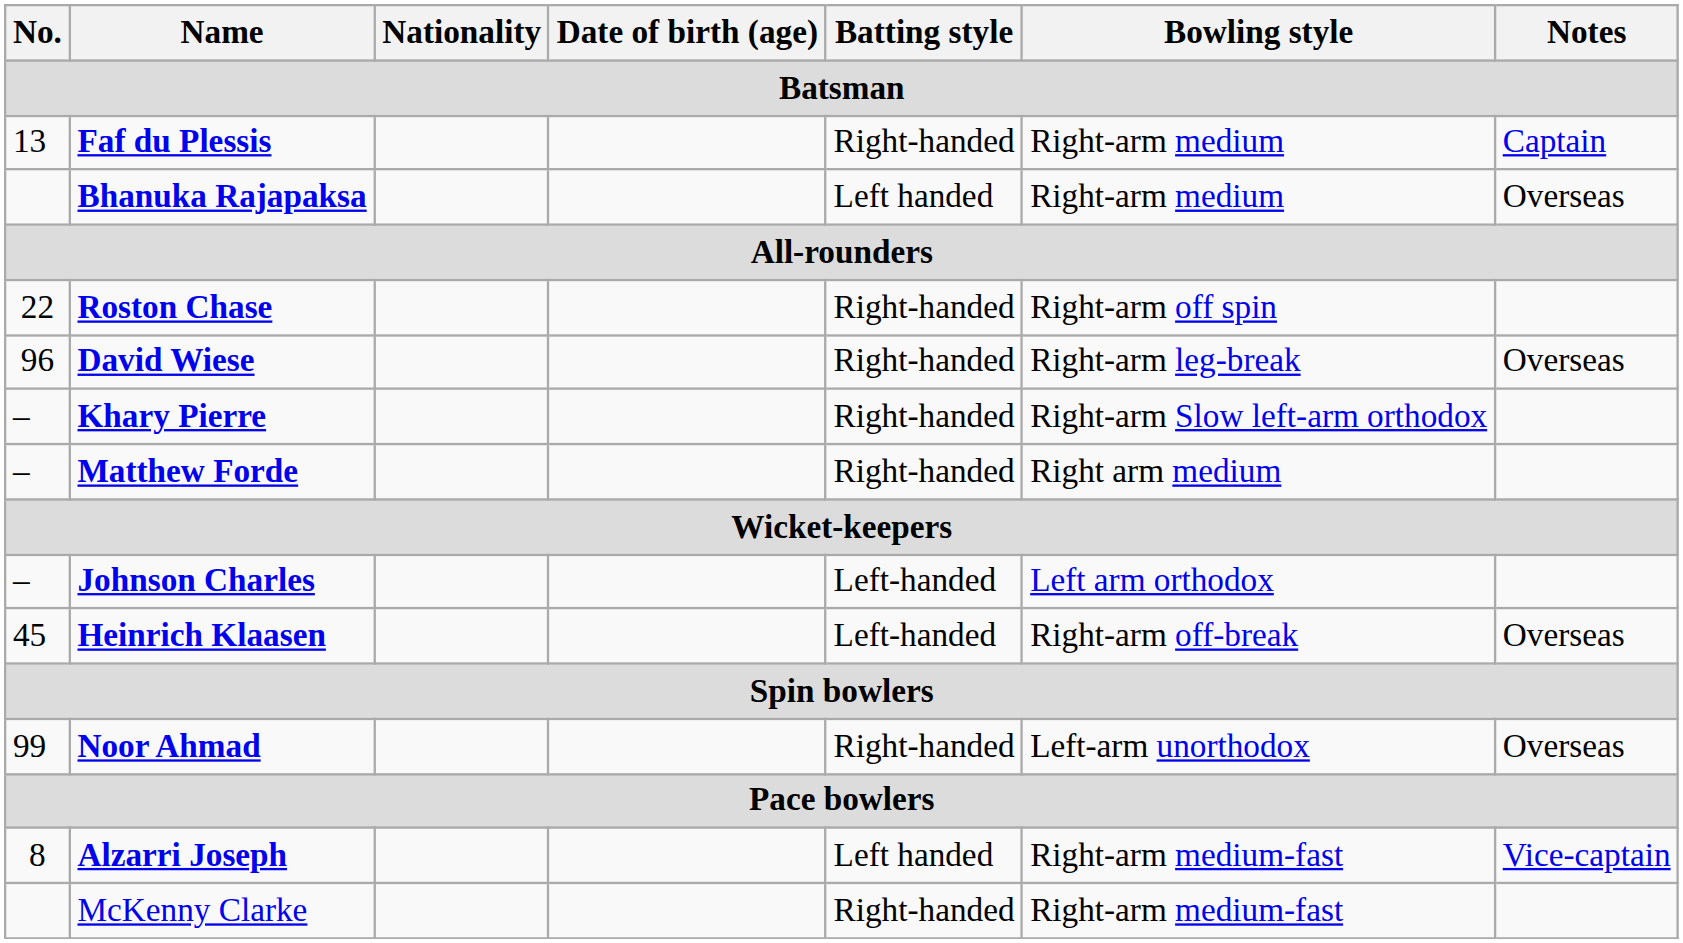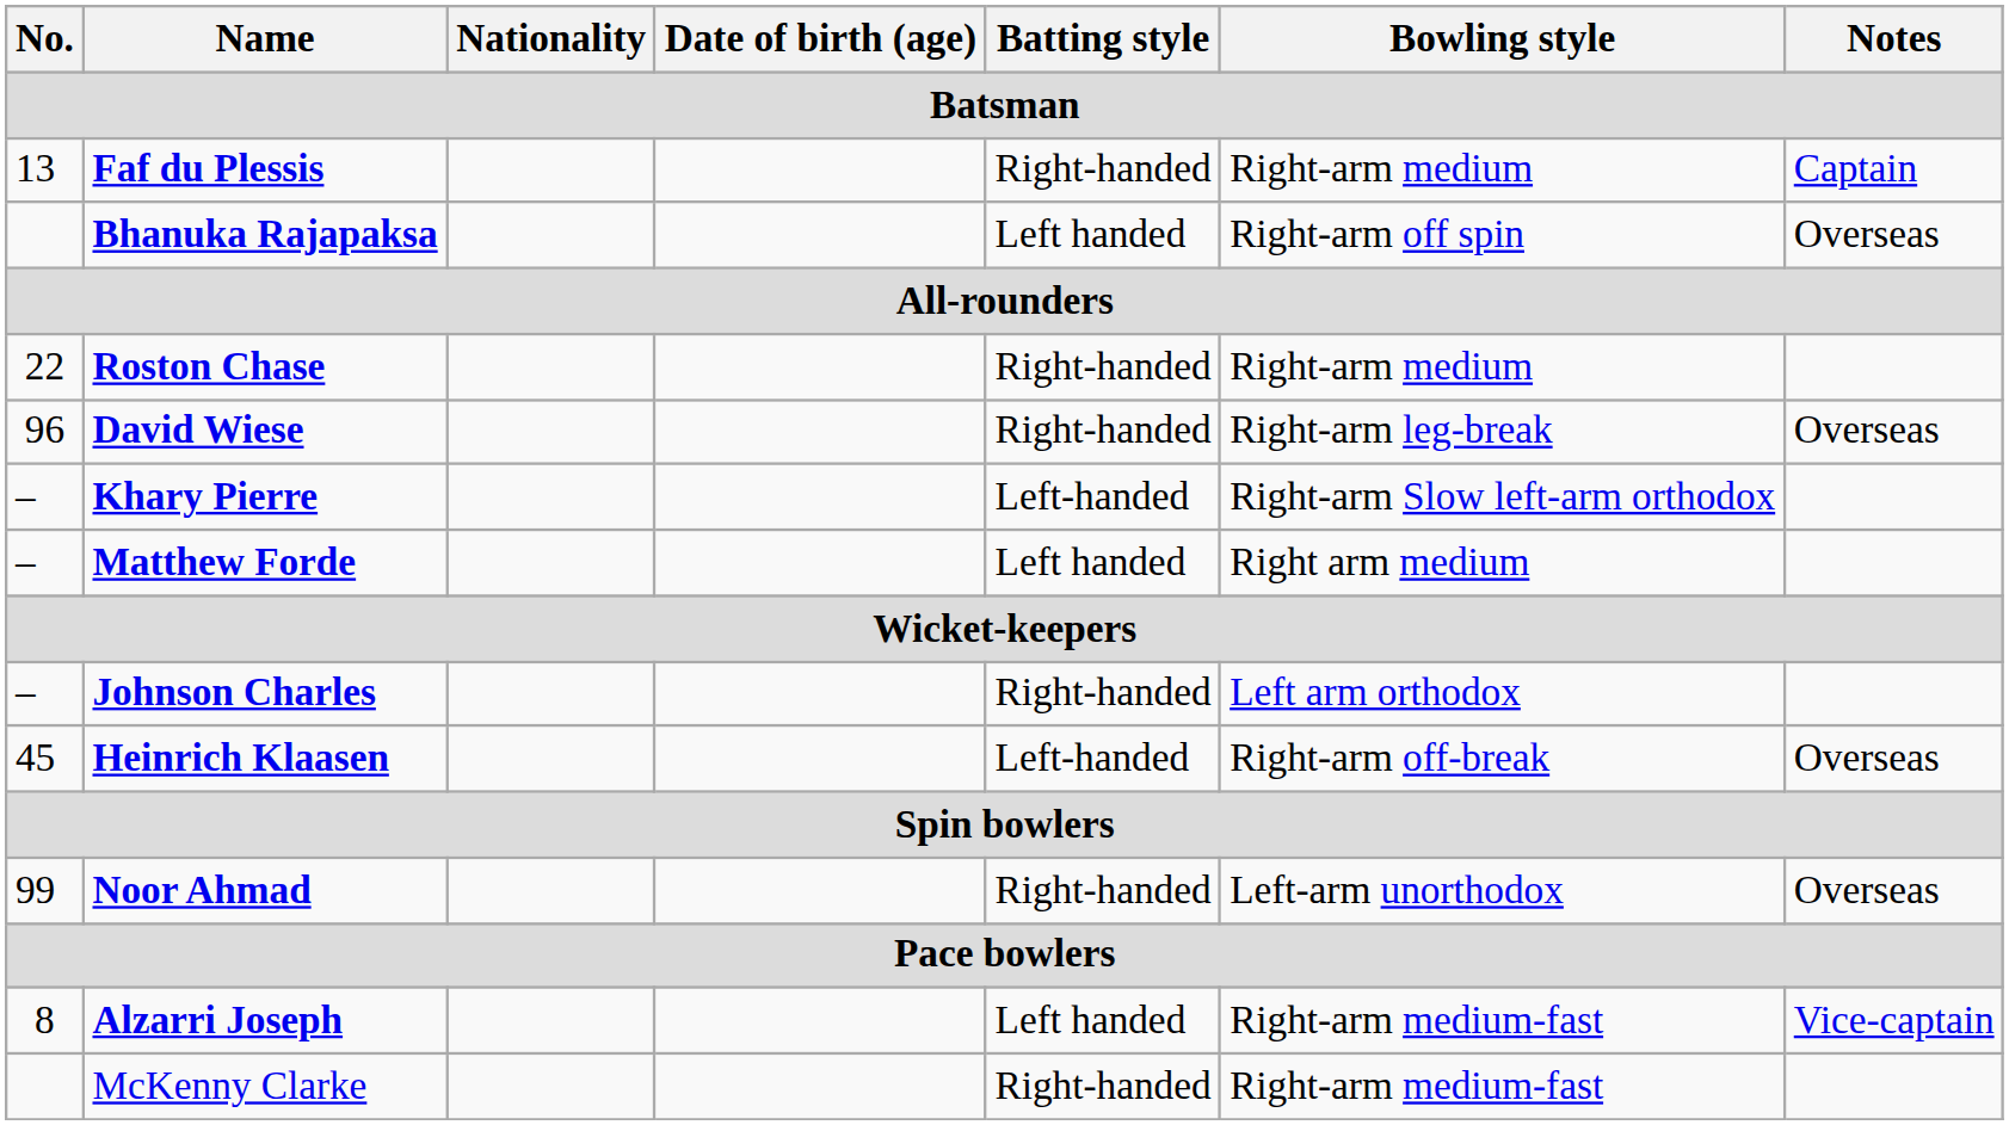Bhanuka Rajapaksa | Bowling style: Right-arm medium -> Right-arm off spin
Roston Chase | Bowling style: Right-arm off spin -> Right-arm medium
Khary Pierre | Batting style: Right-handed -> Left-handed
Matthew Forde | Batting style: Right-handed -> Left handed
Johnson Charles | Batting style: Left-handed -> Right-handed
